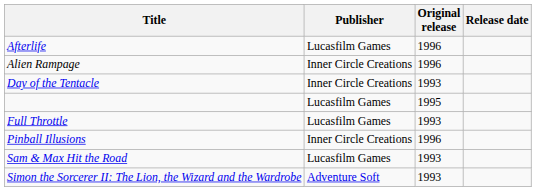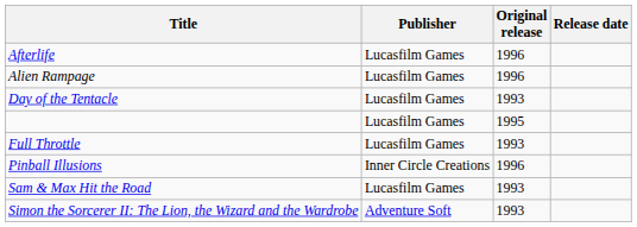Alien Rampage | Publisher: Inner Circle Creations -> Lucasfilm Games
Day of the Tentacle | Publisher: Inner Circle Creations -> Lucasfilm Games
